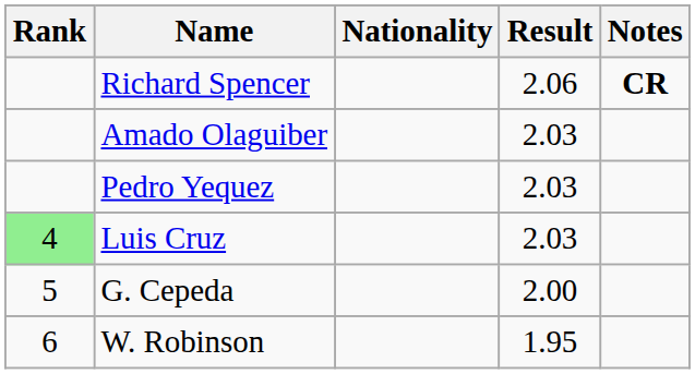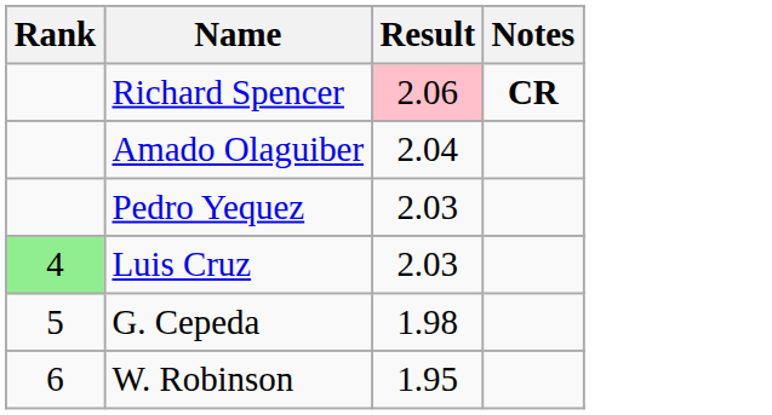- column: Nationality
Richard Spencer | Result: no background -> pink background
Amado Olaguiber | Result: 2.03 -> 2.04
G. Cepeda | Result: 2.00 -> 1.98
